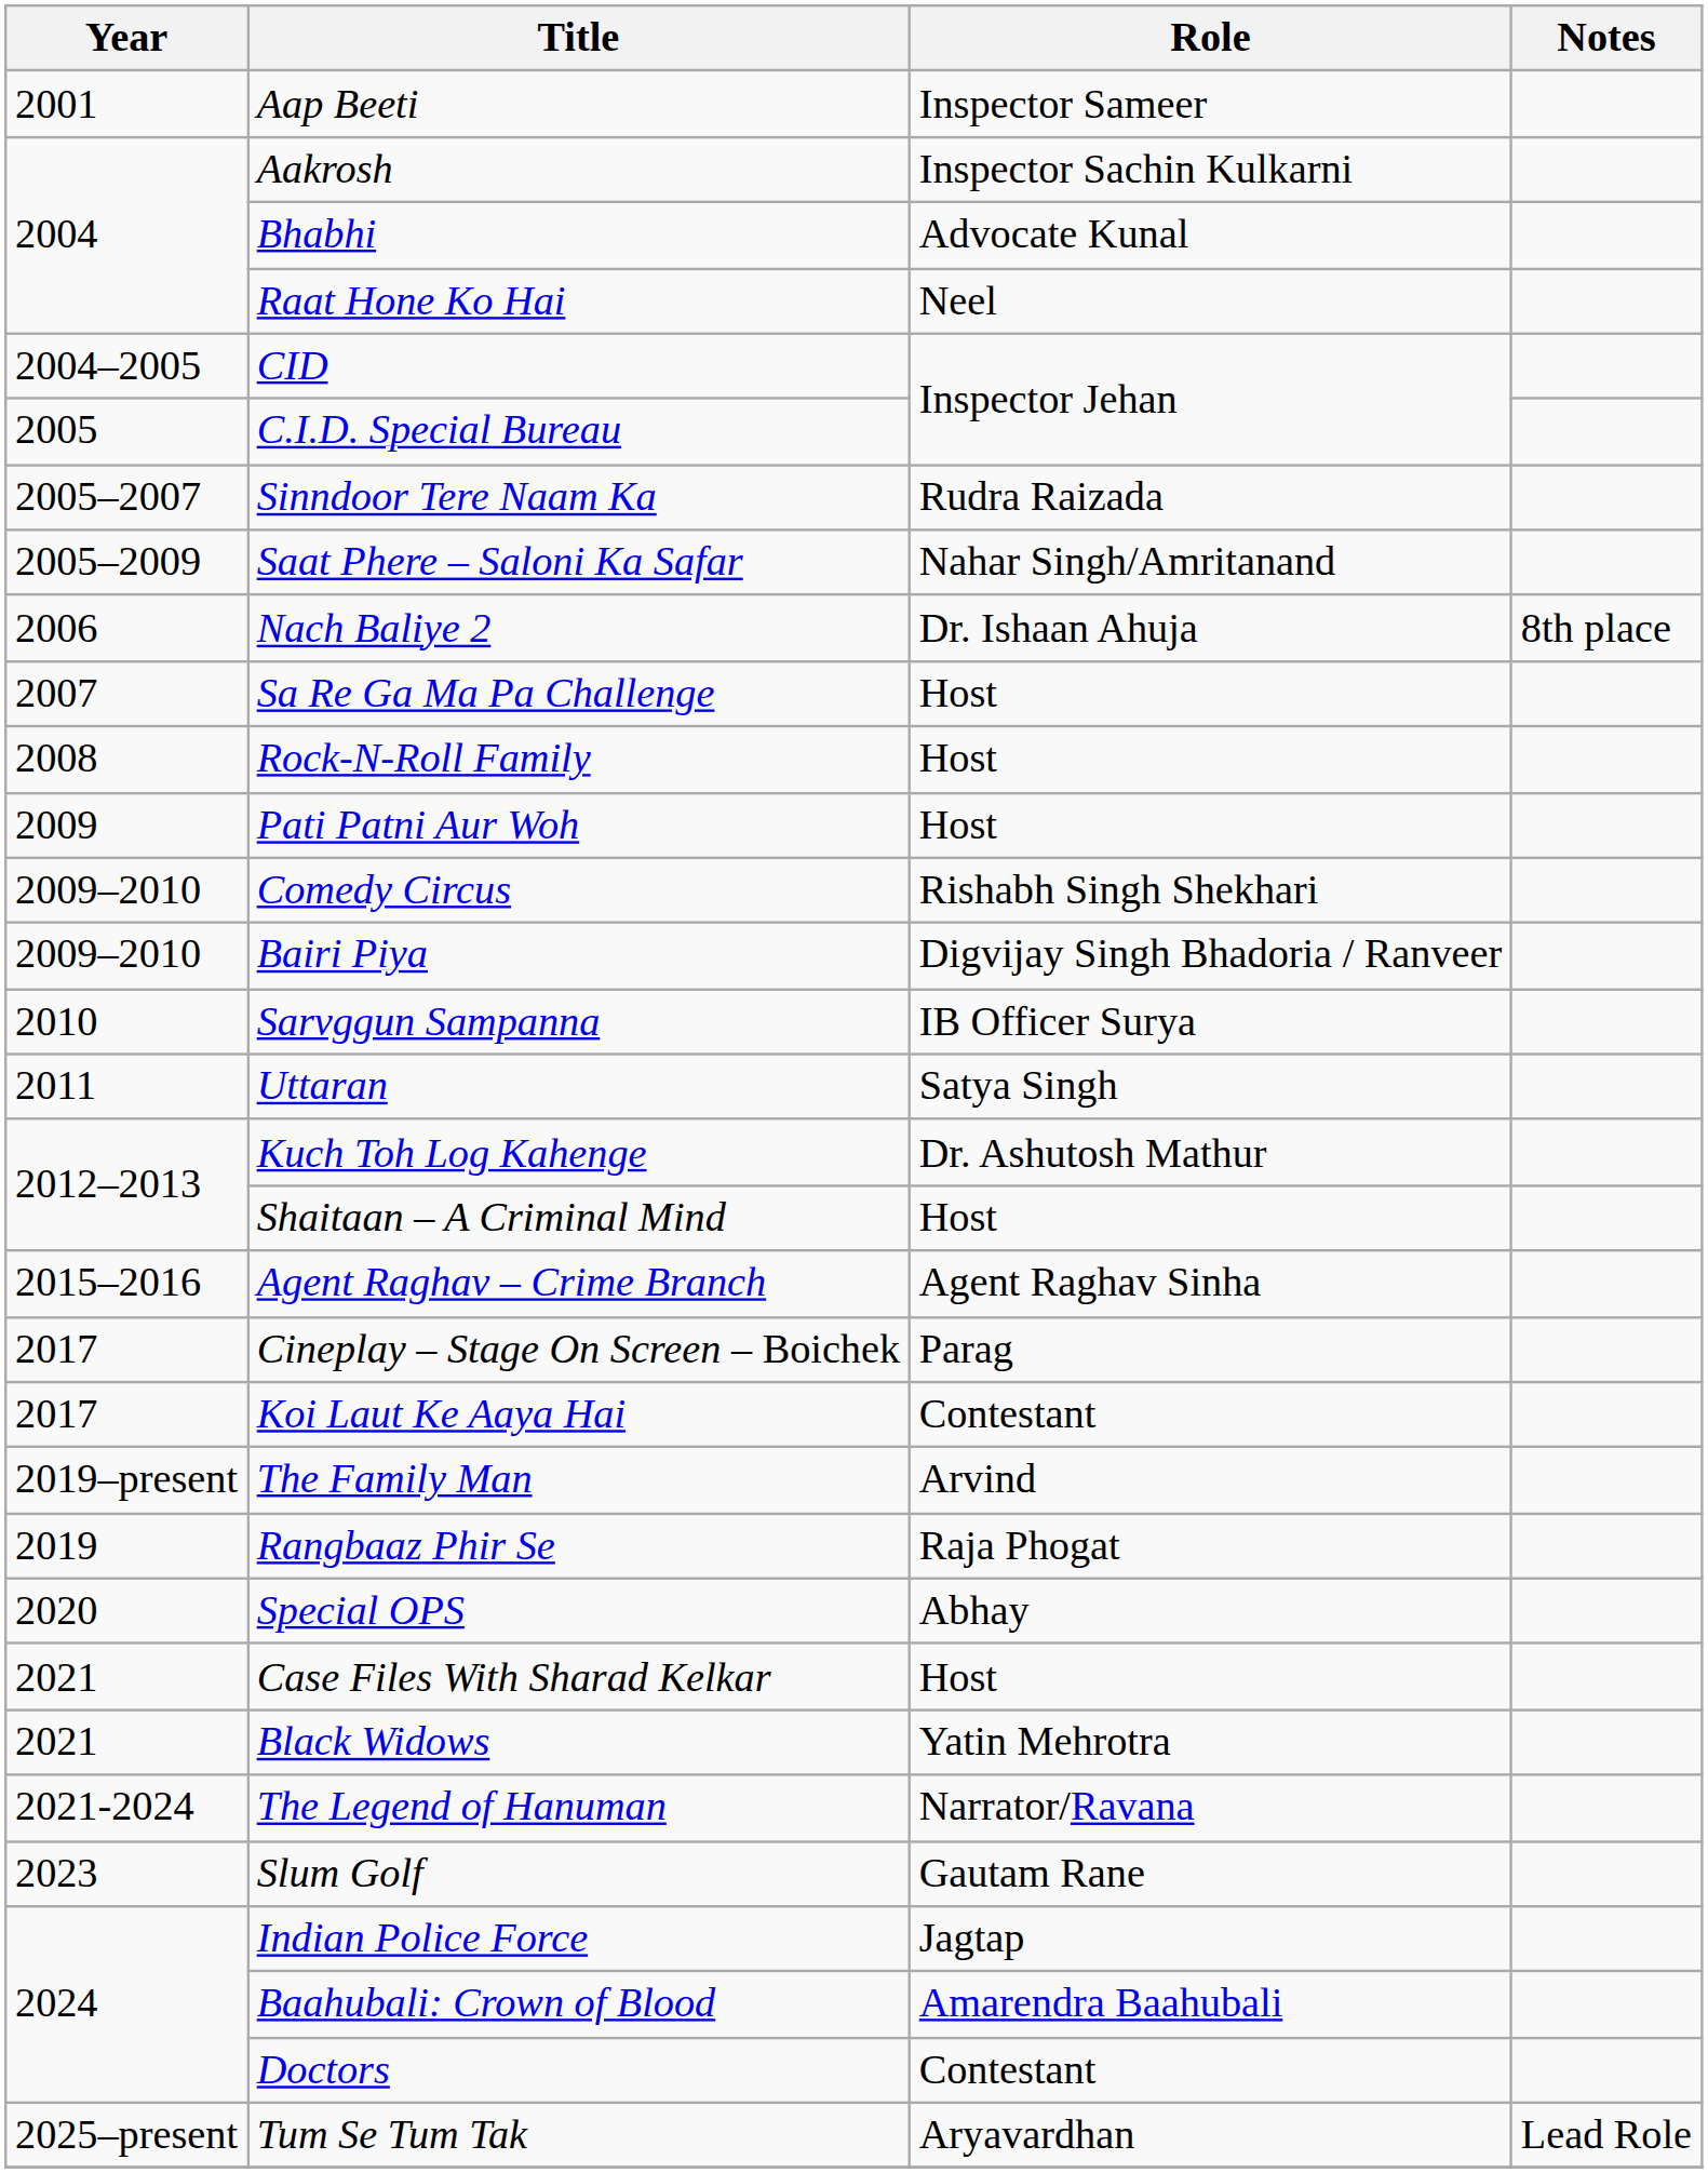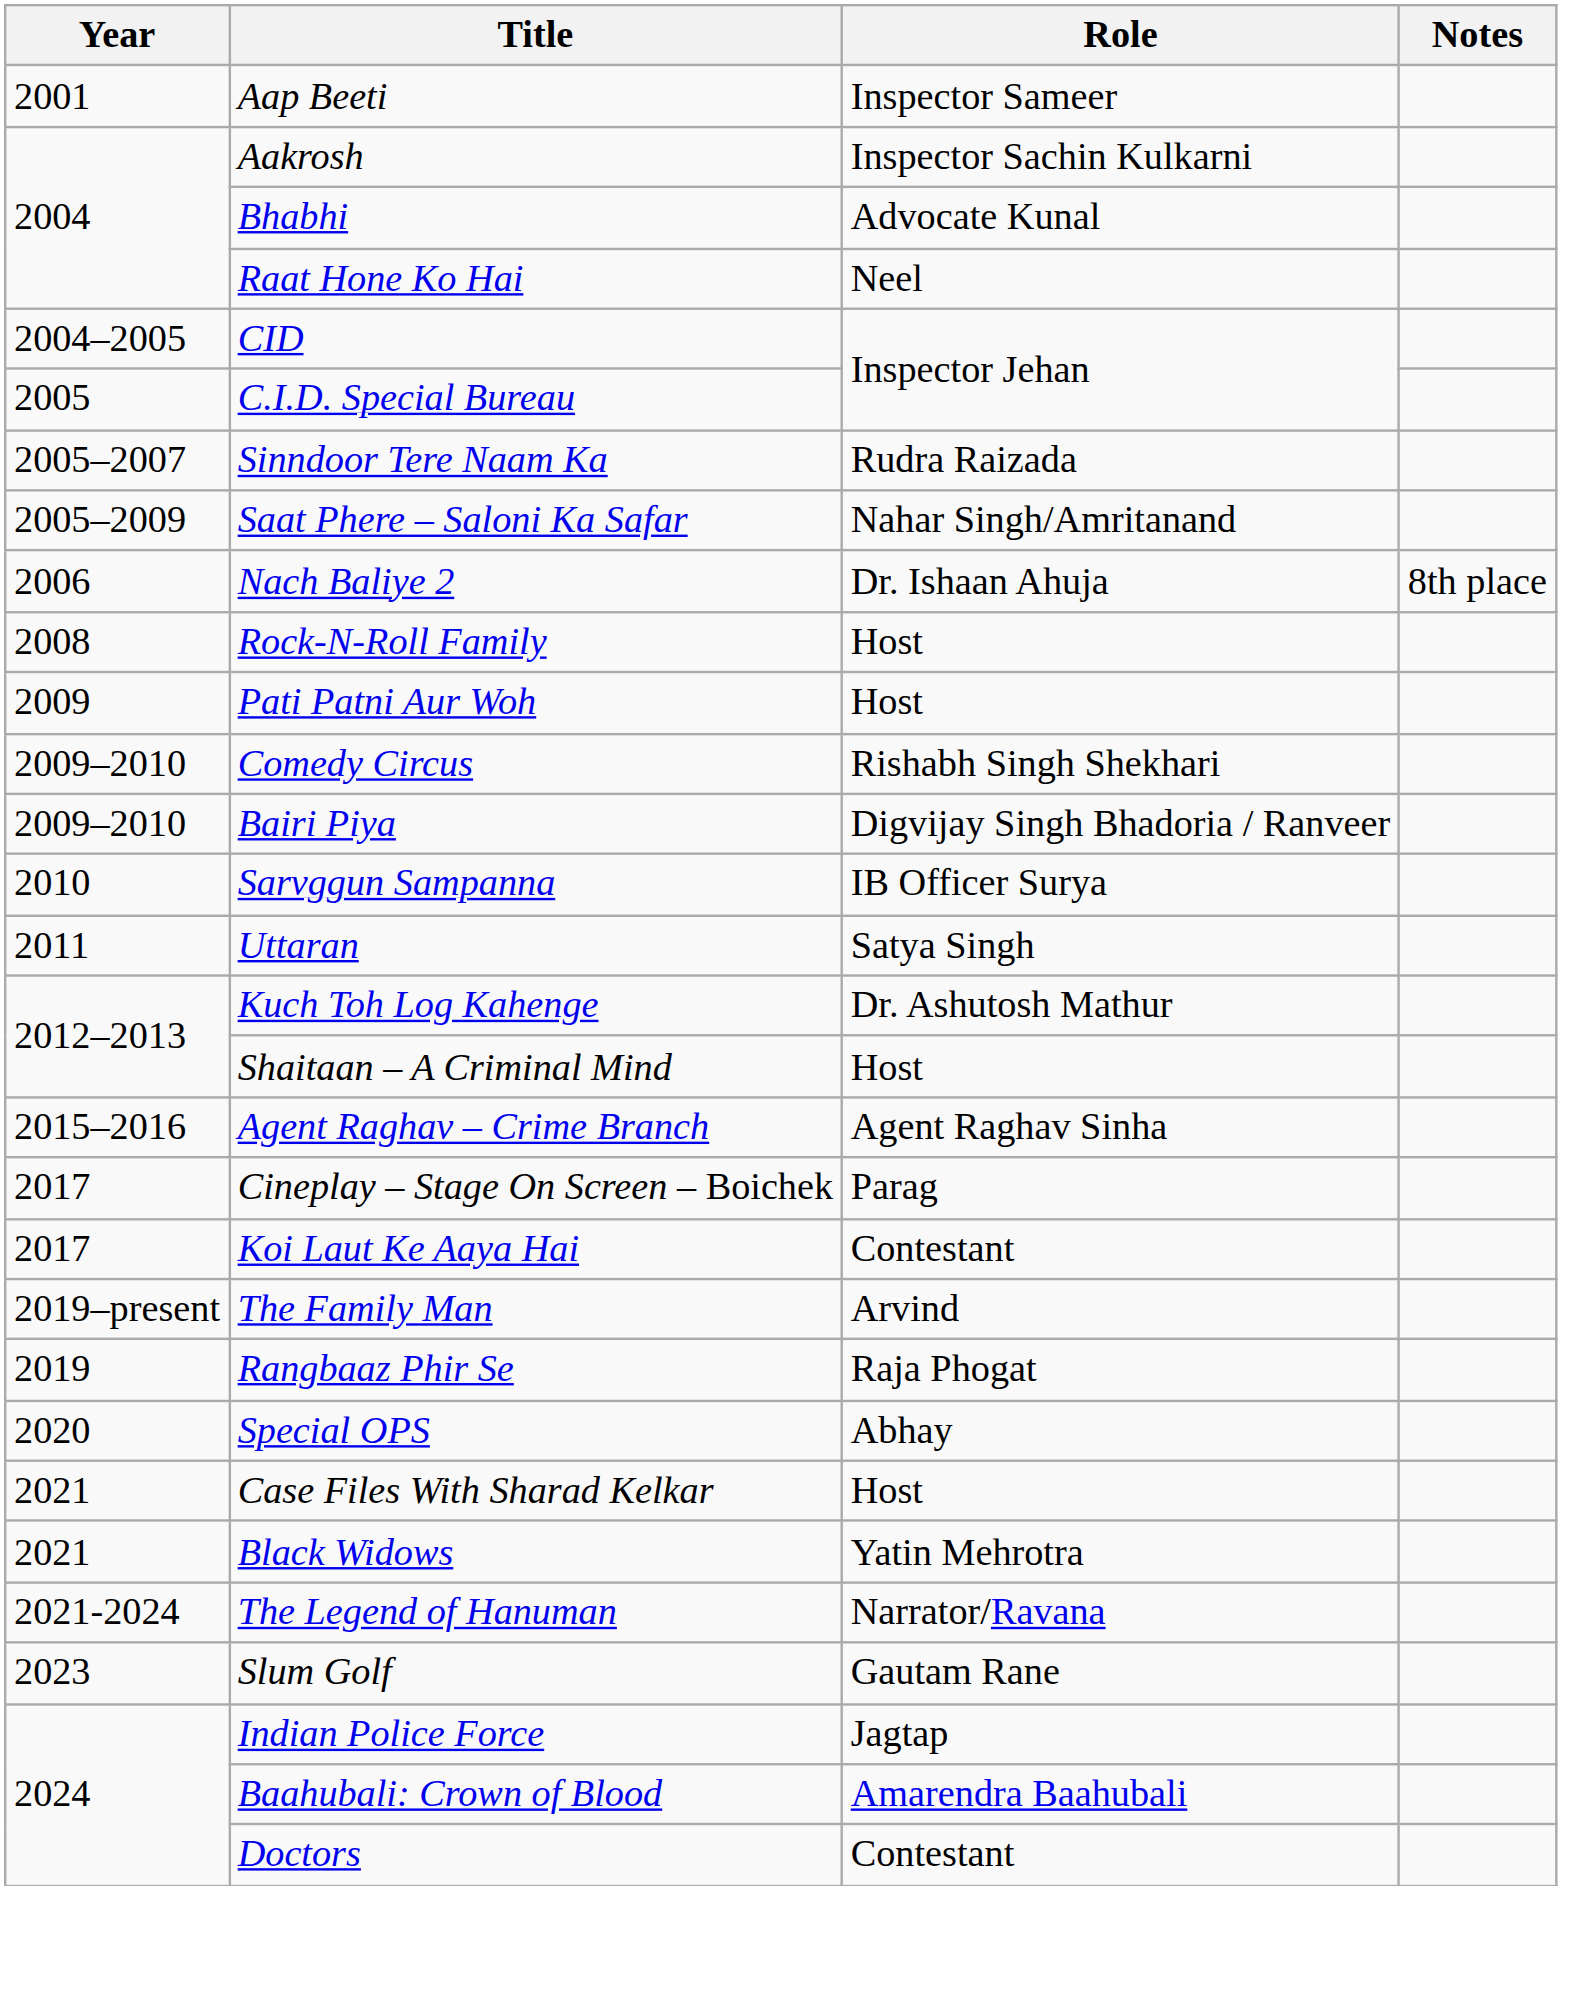- row: 2007 | Sa Re Ga Ma Pa Challenge | Host
- row: 2025–present | Tum Se Tum Tak | Aryavardhan | Lead Role
